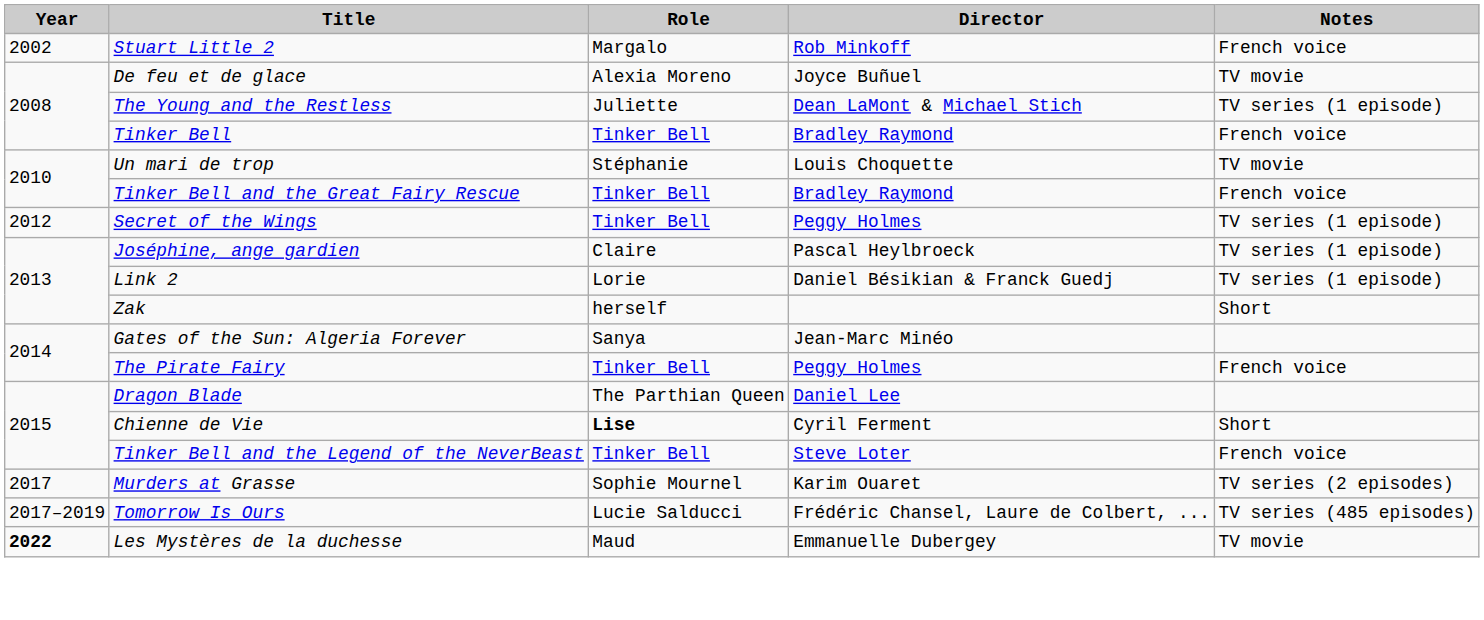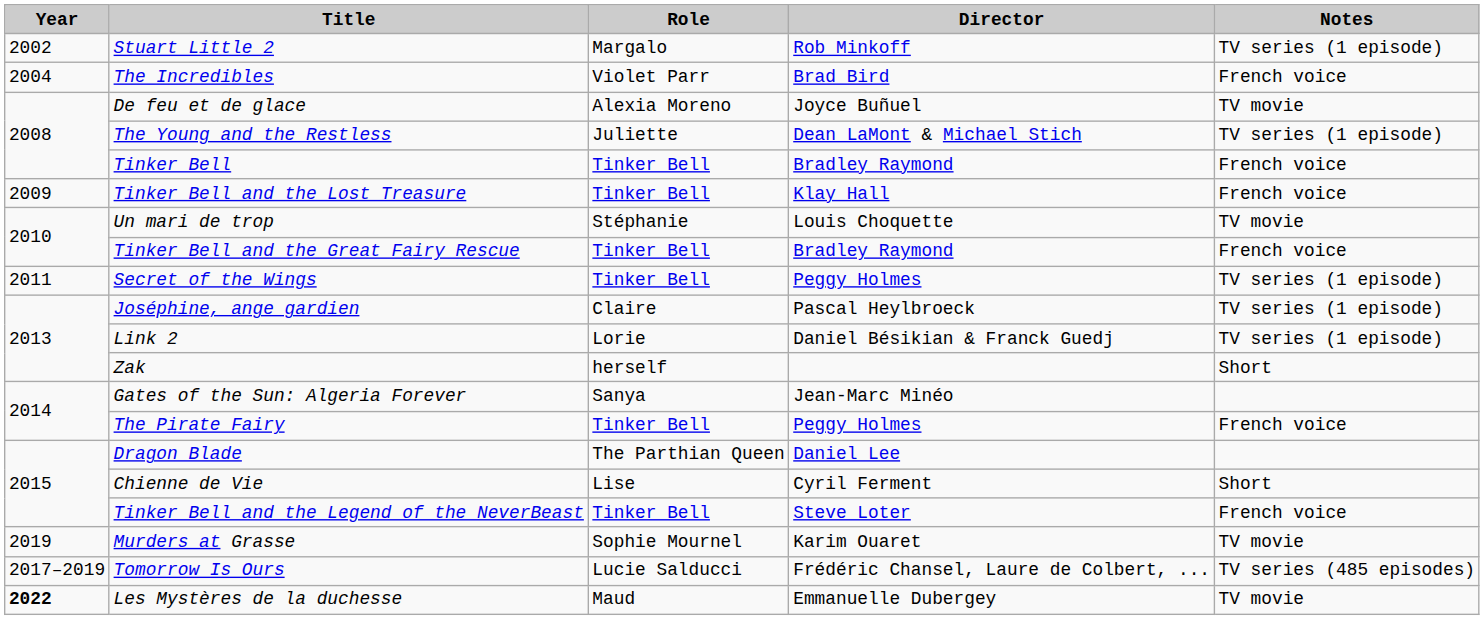Stuart Little 2 | Notes: French voice -> TV series (1 episode)
+ row: 2004 | The Incredibles | Violet Parr | Brad Bird | French voice
+ row: 2009 | Tinker Bell and the Lost Treasure | Tinker Bell | Klay Hall | French voice
Secret of the Wings | Year: 2012 -> 2011
Chienne de Vie | Role: bold -> normal
Murders at Grasse | Year: 2017 -> 2019
Murders at Grasse | Notes: TV series (2 episodes) -> TV movie
